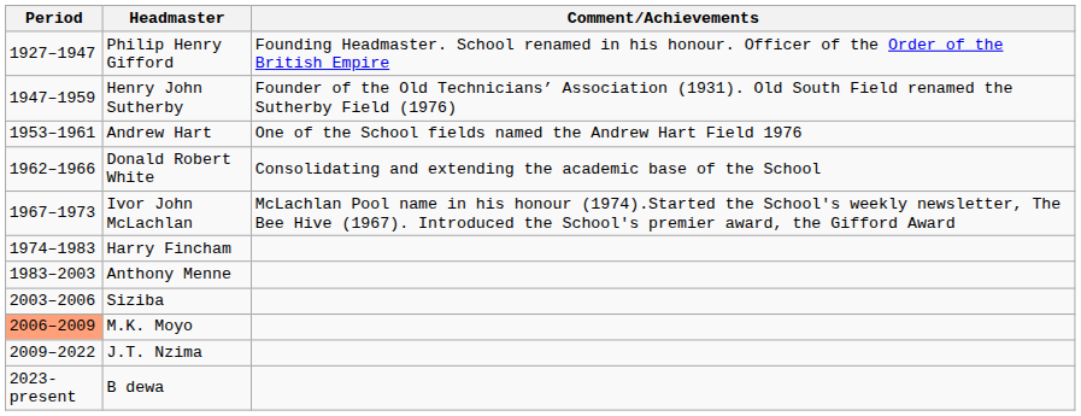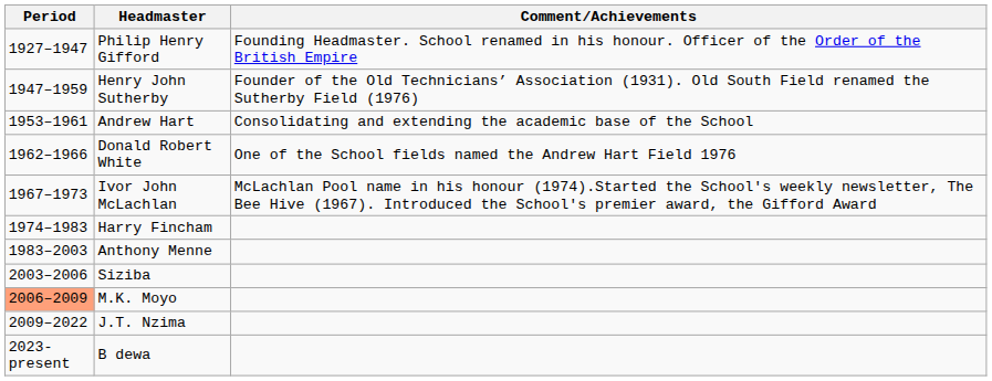Andrew Hart | Comment/Achievements: One of the School fields named the Andrew Hart Field 1976 -> Consolidating and extending the academic base of the School
Donald Robert White | Comment/Achievements: Consolidating and extending the academic base of the School -> One of the School fields named the Andrew Hart Field 1976
